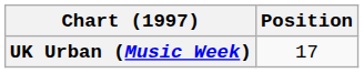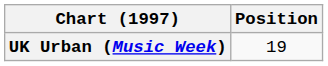UK Urban (Music Week) | Position: 17 -> 19
